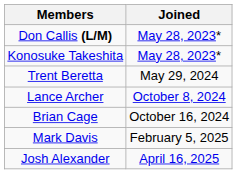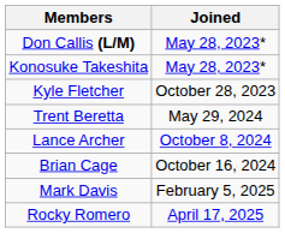+ row: Kyle Fletcher | October 28, 2023
- row: Josh Alexander | April 16, 2025
+ row: Rocky Romero | April 17, 2025
